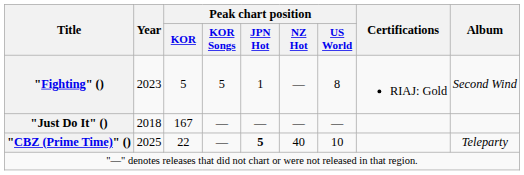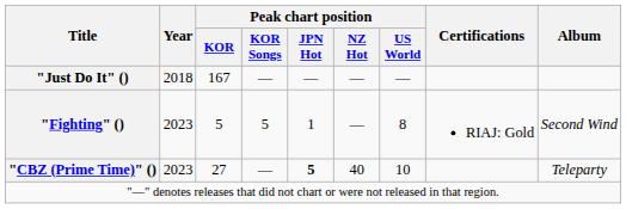rows swapped: "Just Do It" () <-> "Fighting" ()
"CBZ (Prime Time)" () | Year: 2025 -> 2023
"CBZ (Prime Time)" () | Peak chart position / KOR: 22 -> 27
